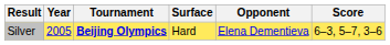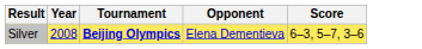- column: Surface | Hard
Silver | Year: 2005 -> 2008
